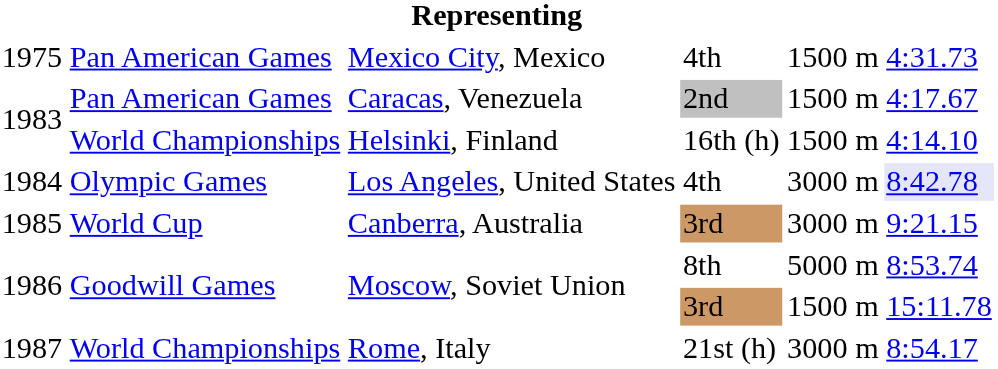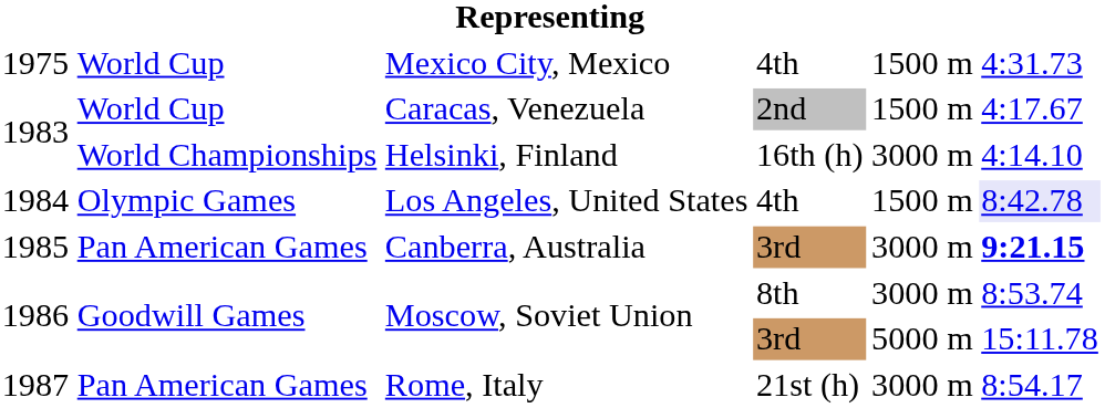Mexico City, Mexico | column 2: Pan American Games -> World Cup
Caracas, Venezuela | column 2: Pan American Games -> World Cup
Helsinki, Finland | column 5: 1500 m -> 3000 m
Los Angeles, United States | column 5: 3000 m -> 1500 m
Canberra, Australia | column 2: World Cup -> Pan American Games
Canberra, Australia | column 6: normal -> bold
Moscow, Soviet Union / 8th | column 5: 5000 m -> 3000 m
Moscow, Soviet Union / 3rd | column 5: 1500 m -> 5000 m
Rome, Italy | column 2: World Championships -> Pan American Games
